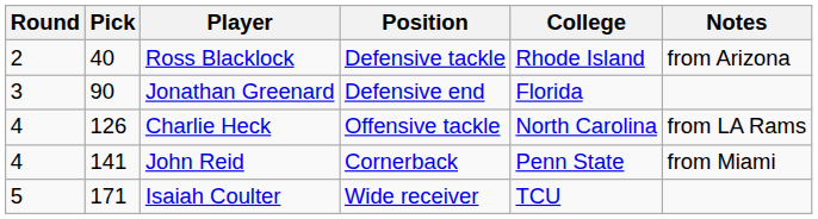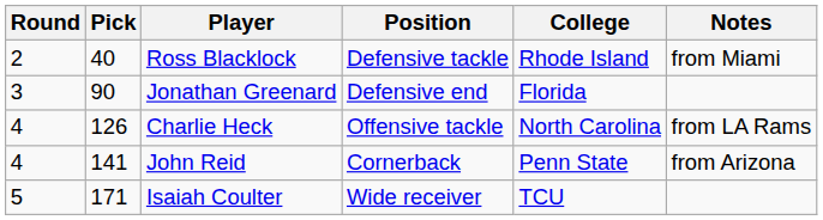Ross Blacklock | Notes: from Arizona -> from Miami
John Reid | Notes: from Miami -> from Arizona
